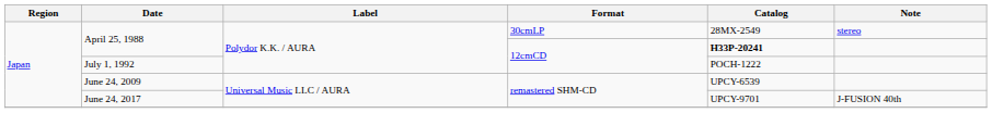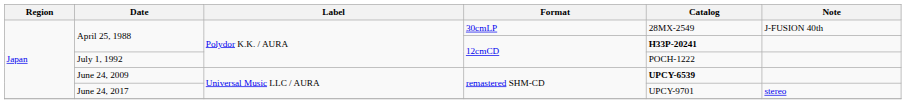April 25, 1988 / 30cmLP | Note: stereo -> J-FUSION 40th
June 24, 2009 | Catalog: normal -> bold
June 24, 2017 | Note: J-FUSION 40th -> stereo
